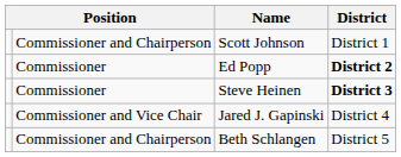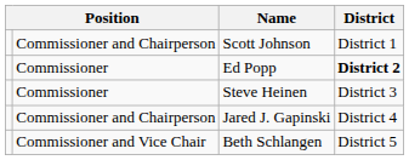Steve Heinen | District: bold -> normal
Jared J. Gapinski | column 2: Commissioner and Vice Chair -> Commissioner and Chairperson
Beth Schlangen | column 2: Commissioner and Chairperson -> Commissioner and Vice Chair
